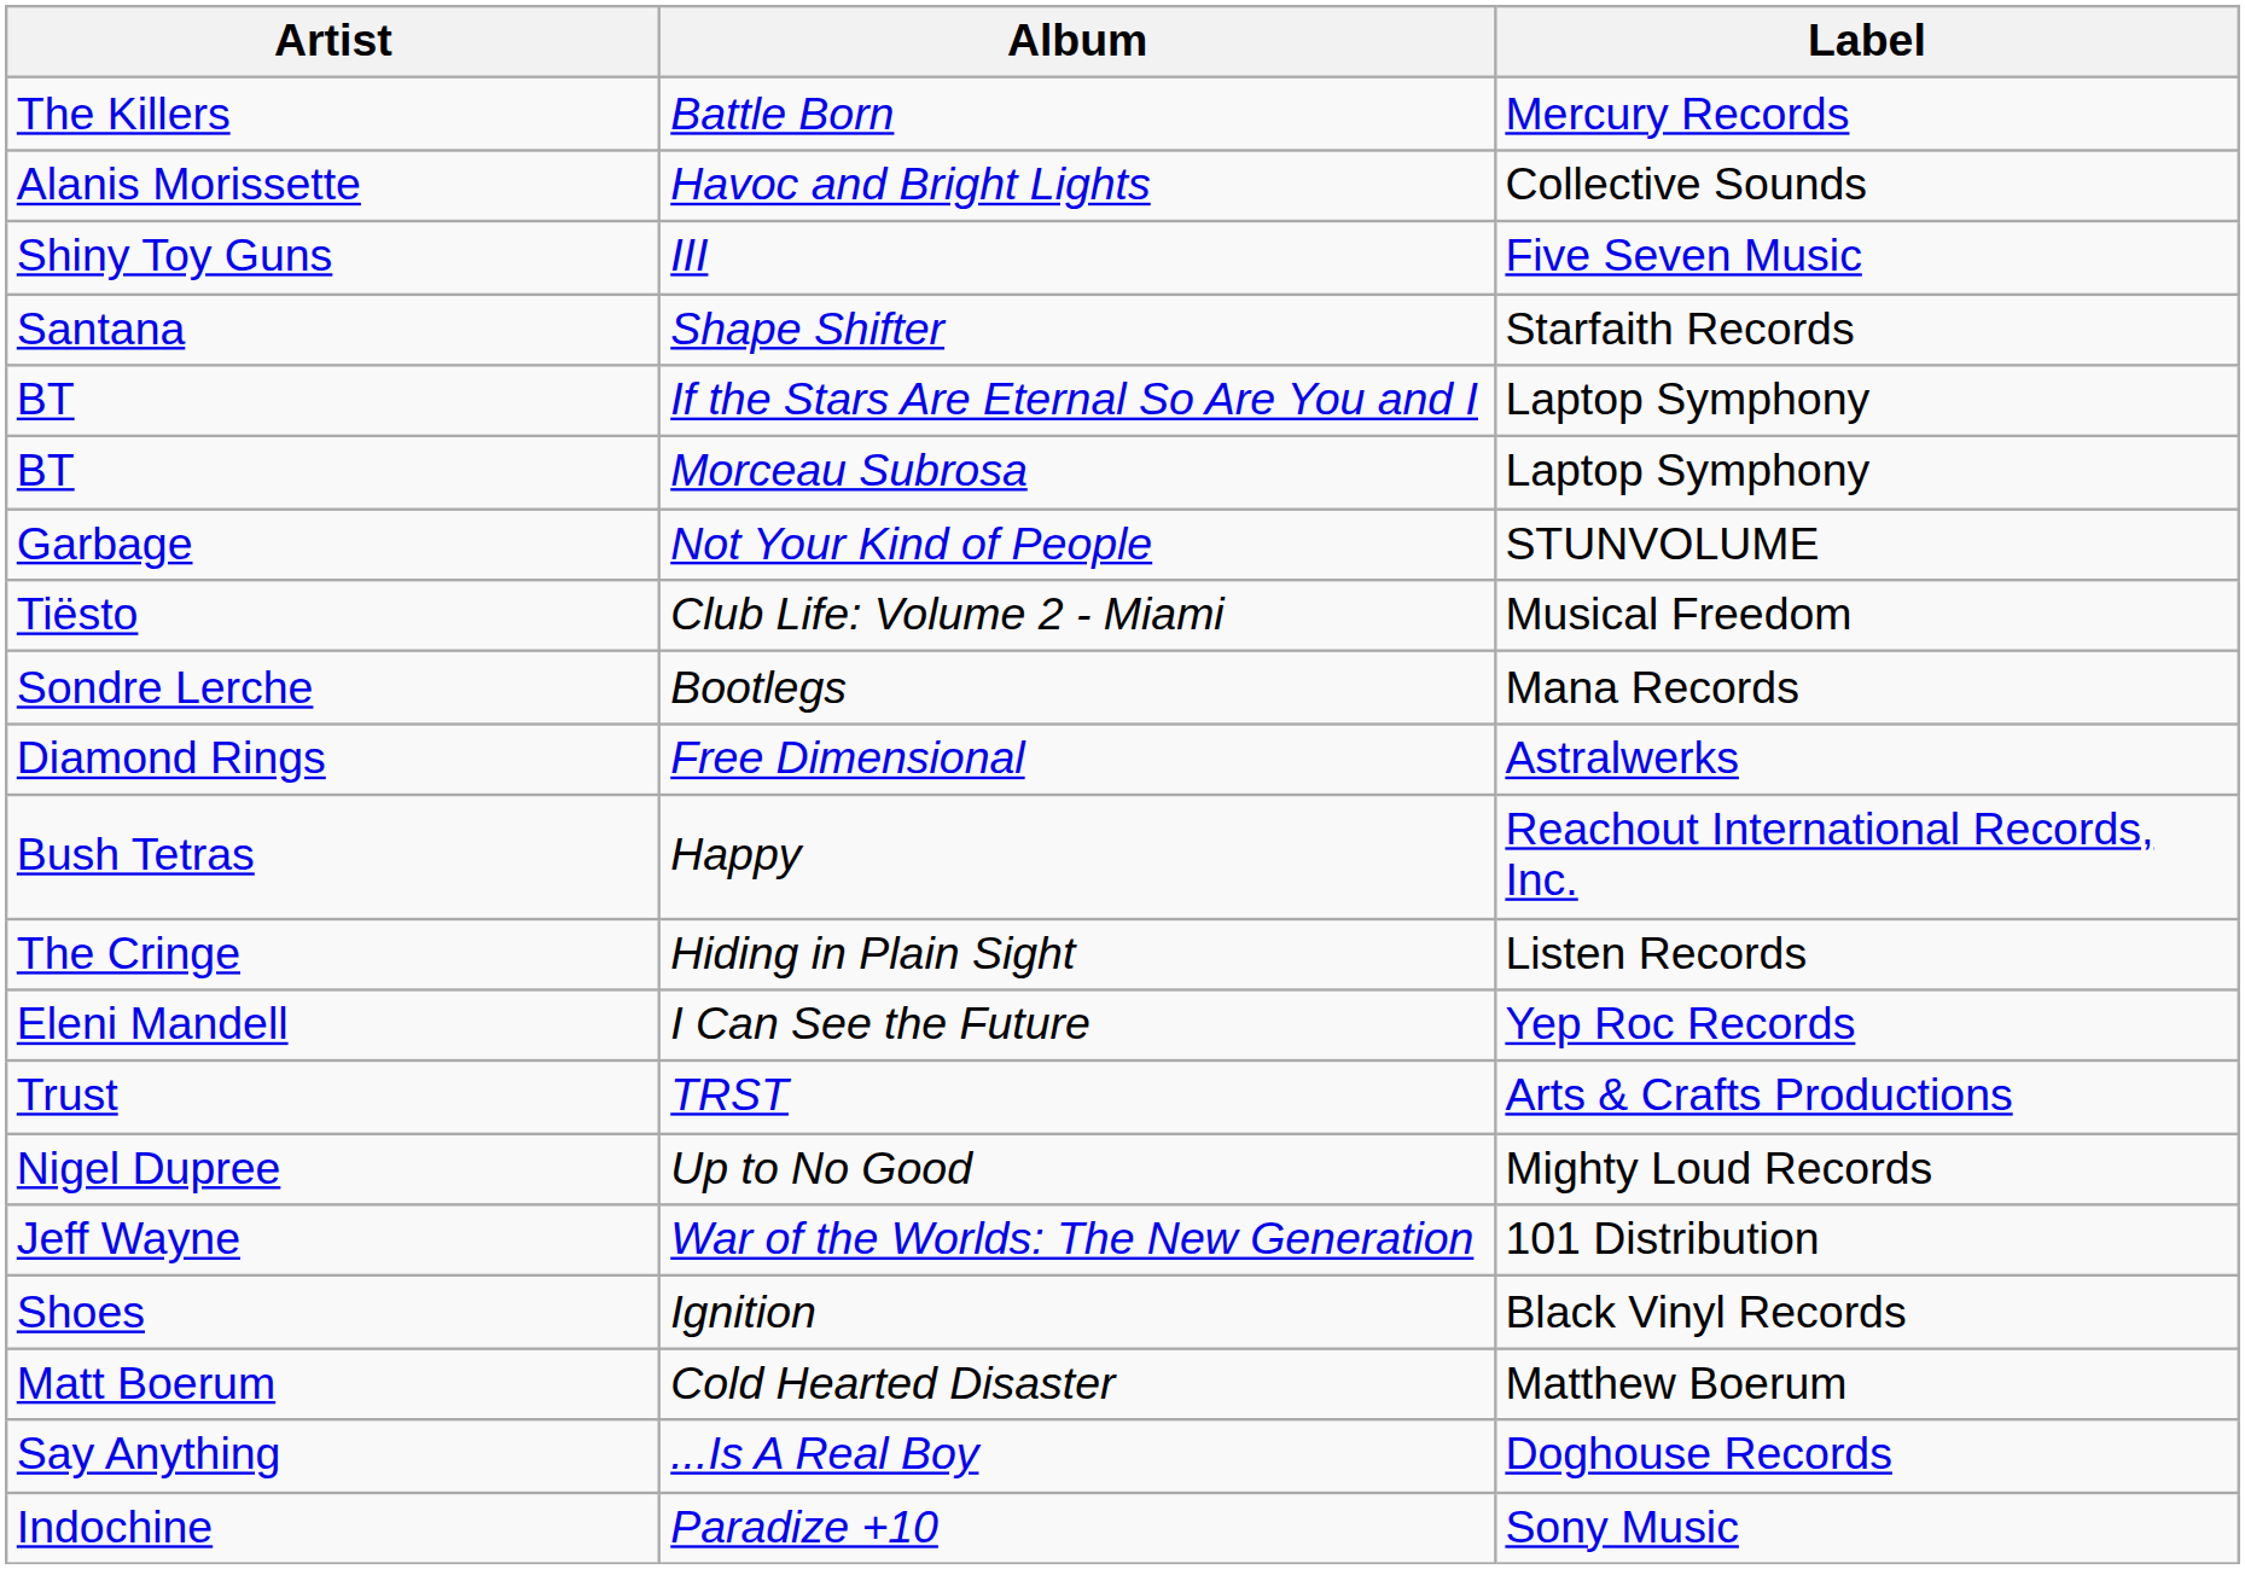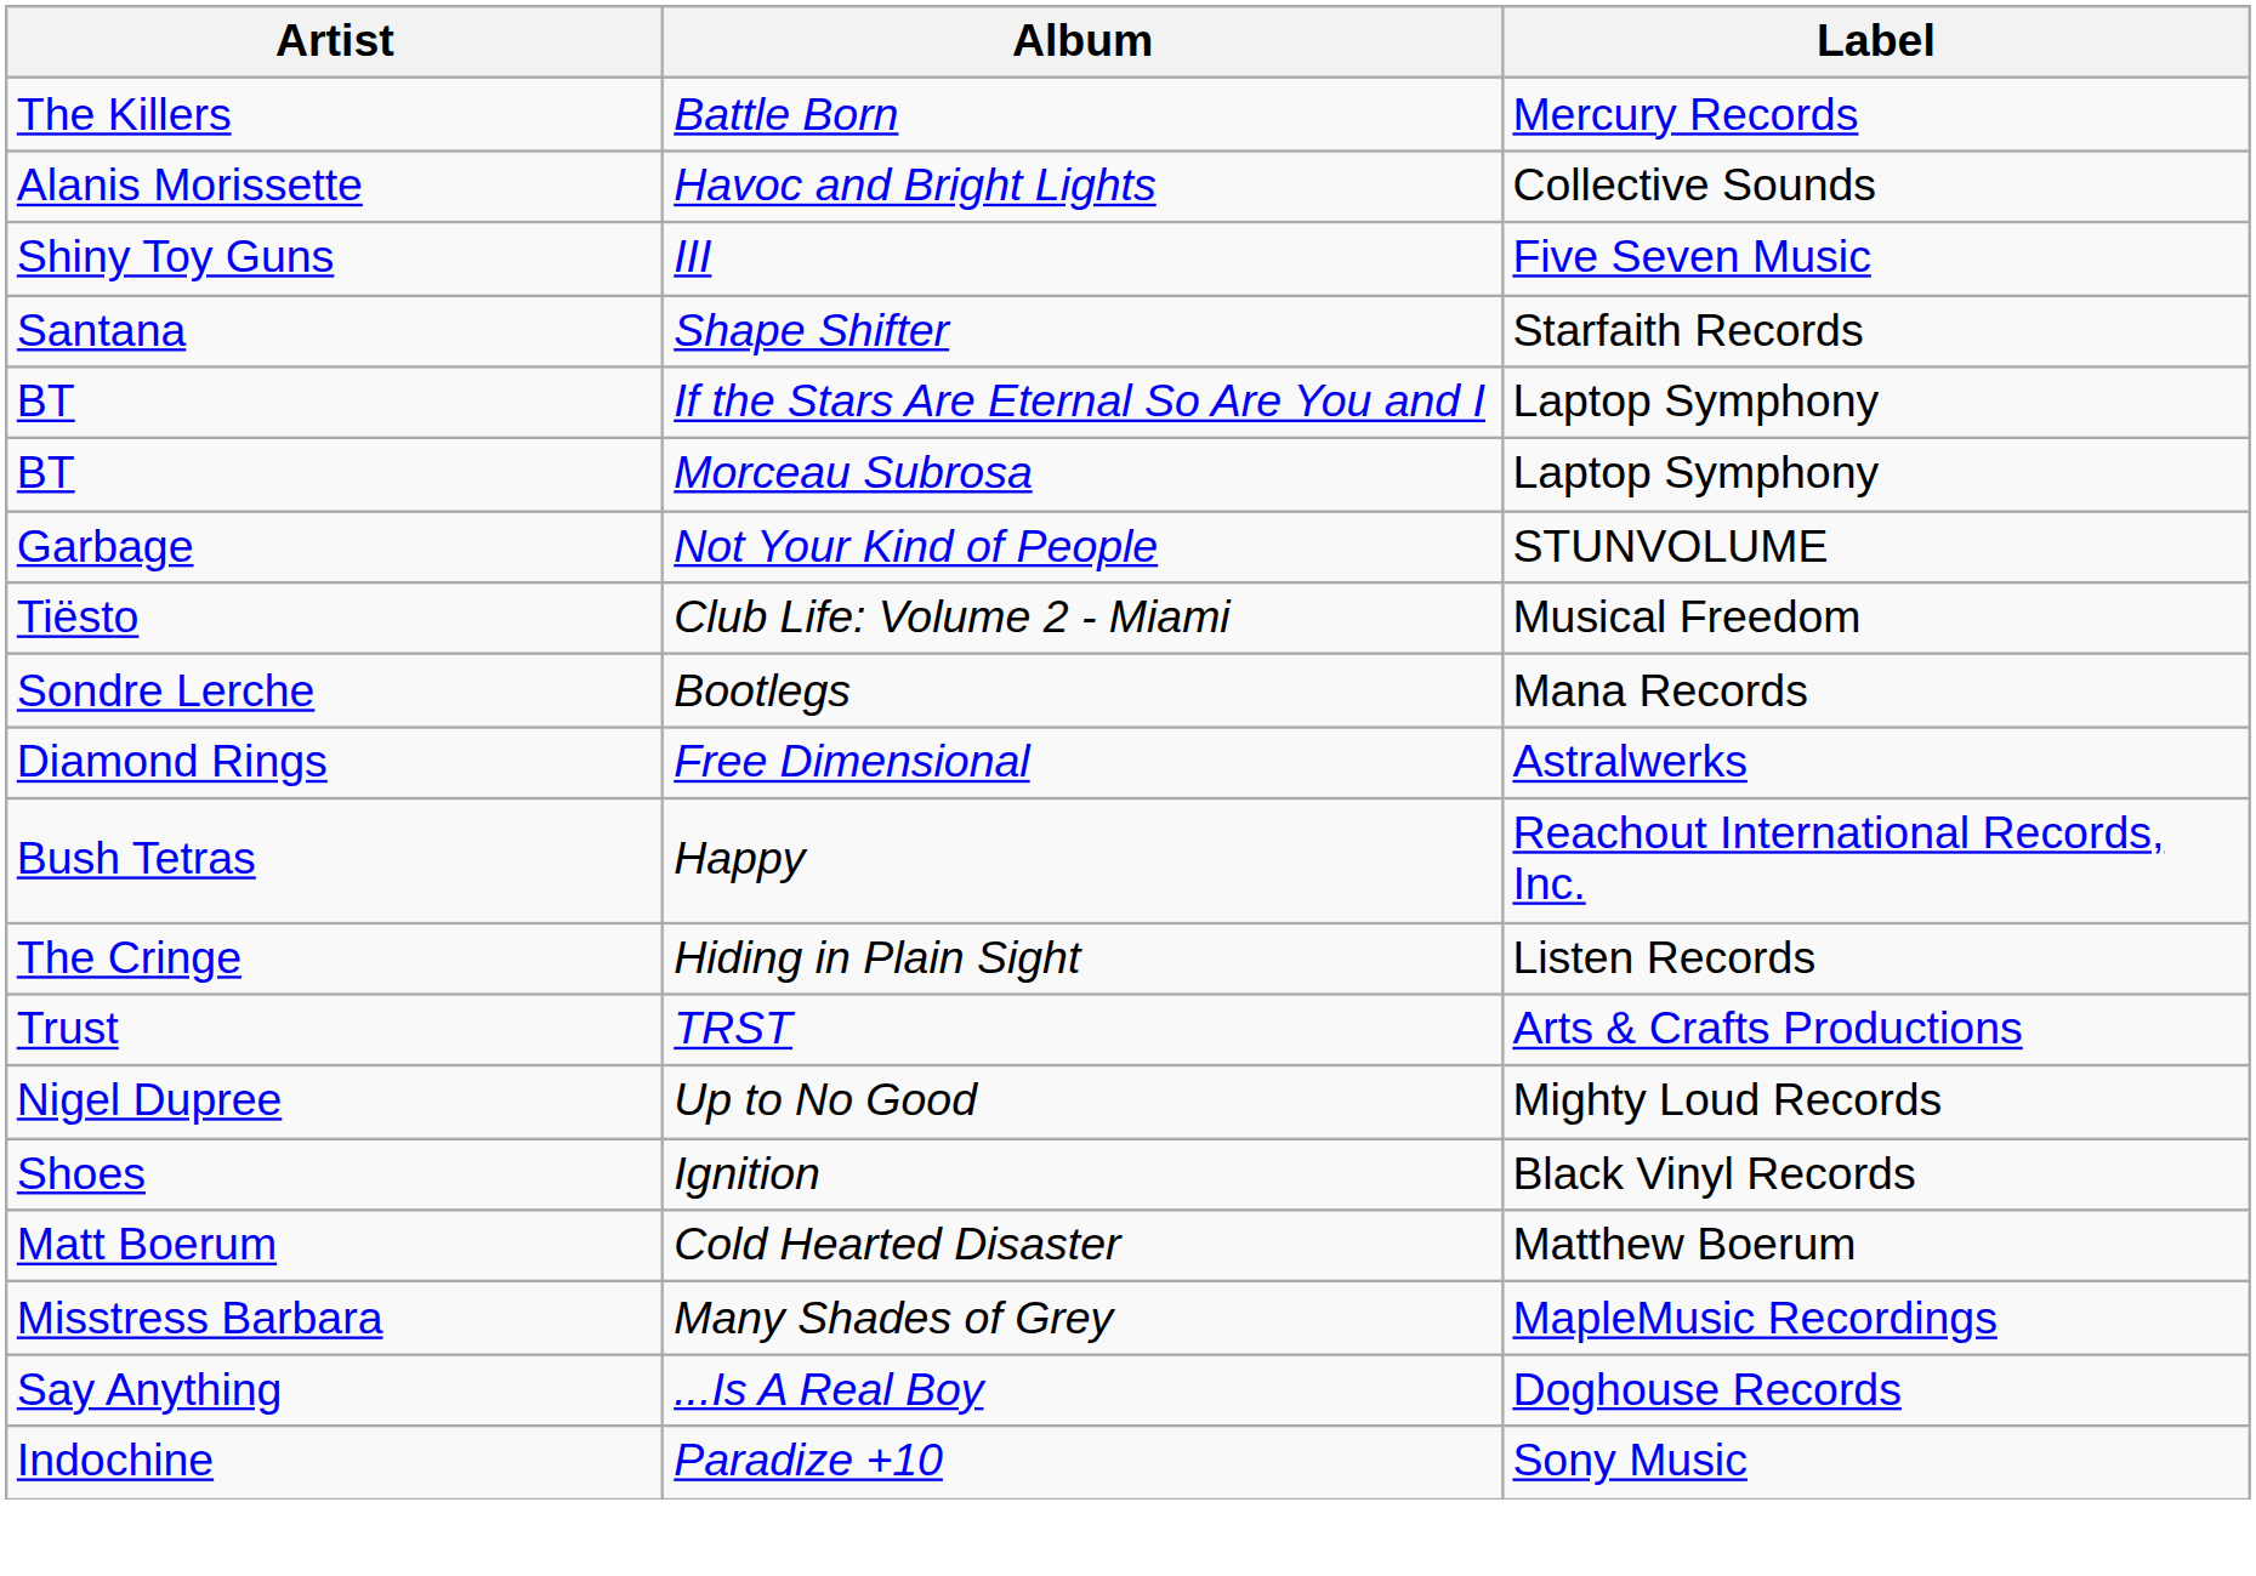- row: Eleni Mandell | I Can See the Future | Yep Roc Records
- row: Jeff Wayne | War of the Worlds: The New Generation | 101 Distribution
+ row: Misstress Barbara | Many Shades of Grey | MapleMusic Recordings
